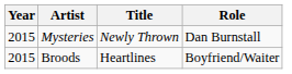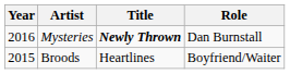Mysteries | Year: 2015 -> 2016
Mysteries | Title: normal -> bold
